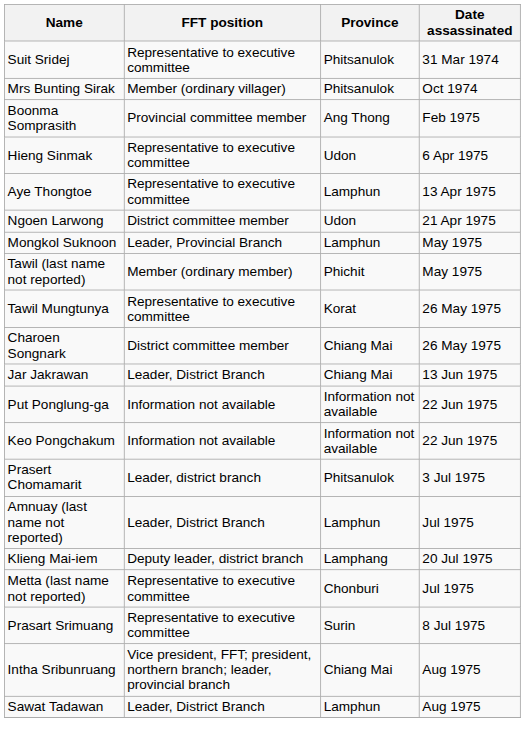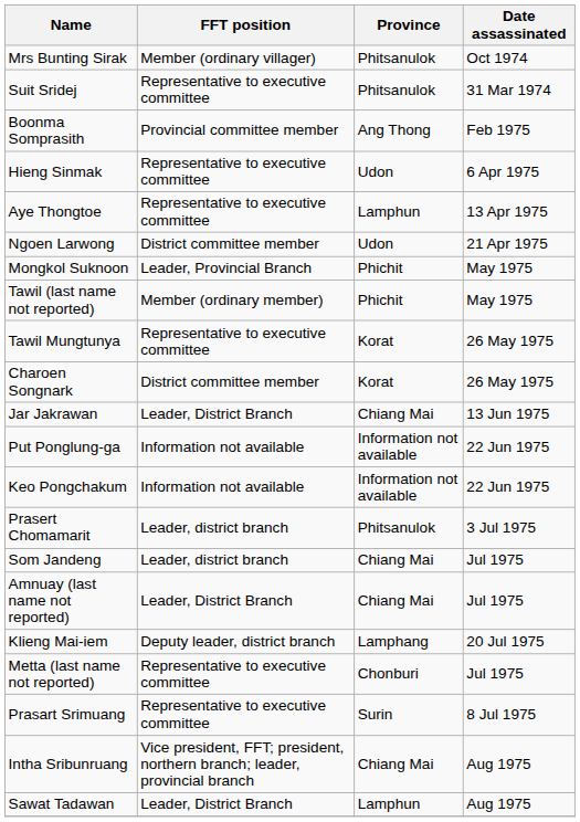rows swapped: Suit Sridej <-> Mrs Bunting Sirak
Mongkol Suknoon | Province: Lamphun -> Phichit
Charoen Songnark | Province: Chiang Mai -> Korat
+ row: Som Jandeng | Leader, district branch | Chiang Mai | Jul 1975
Amnuay (last name not reported) | Province: Lamphun -> Chiang Mai
